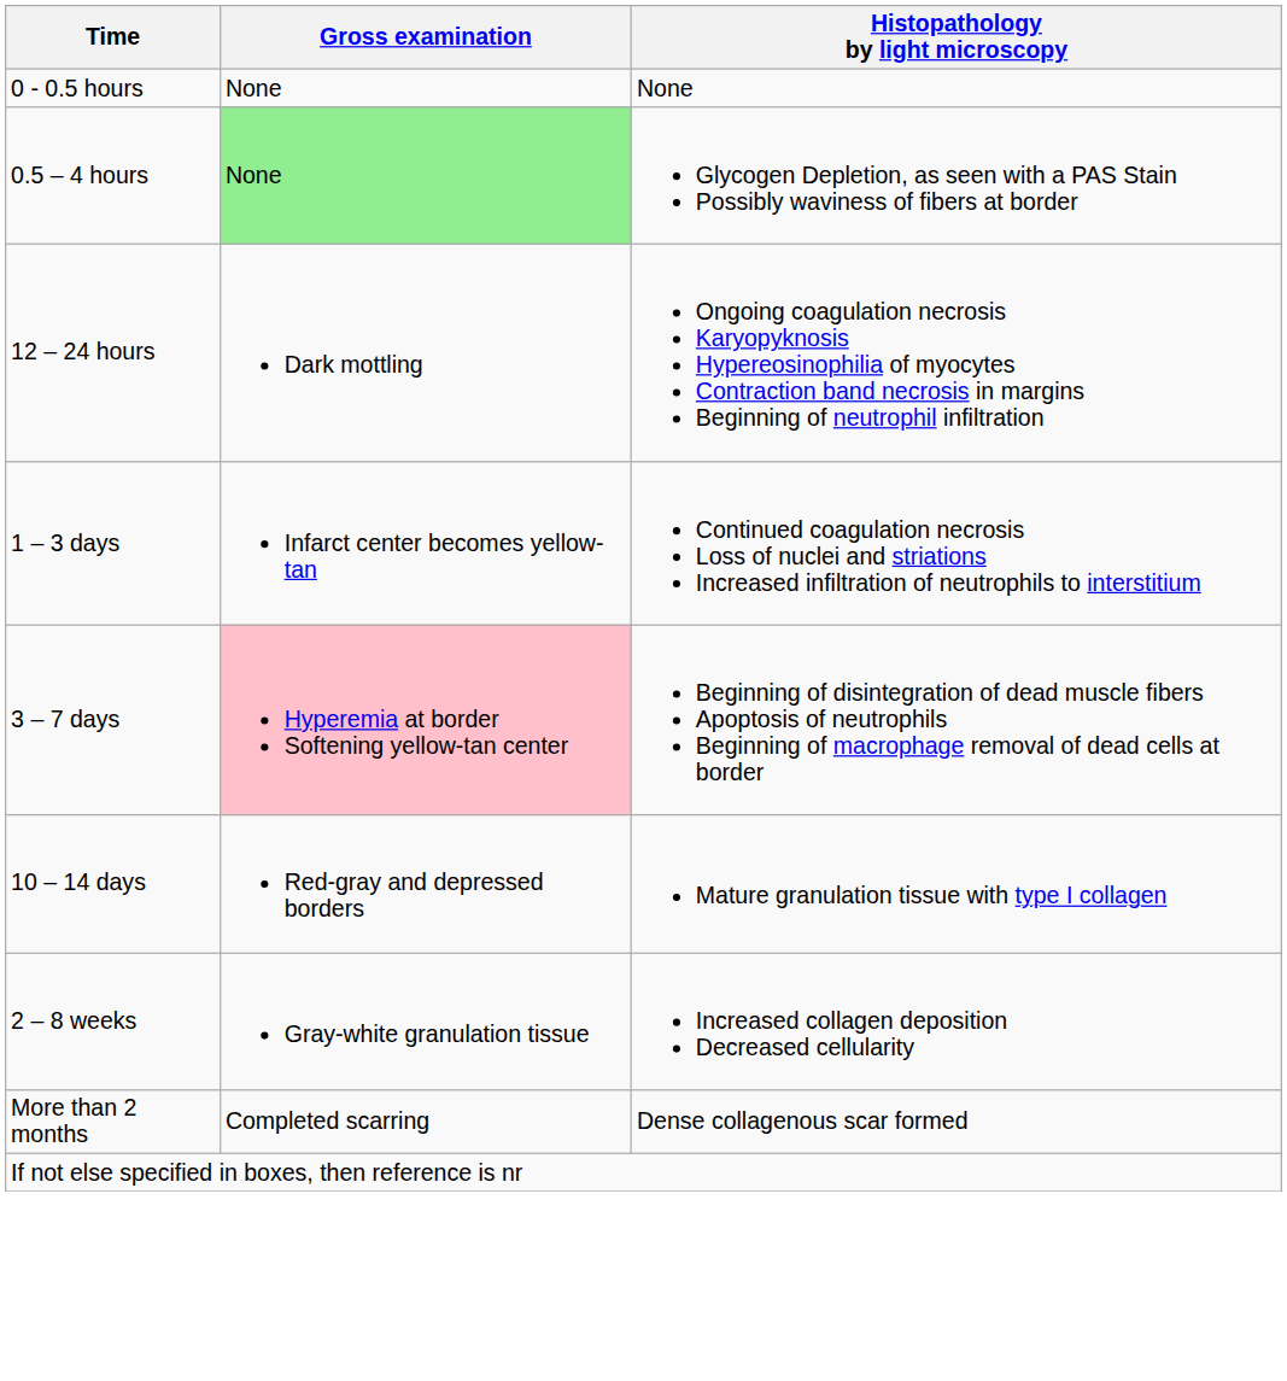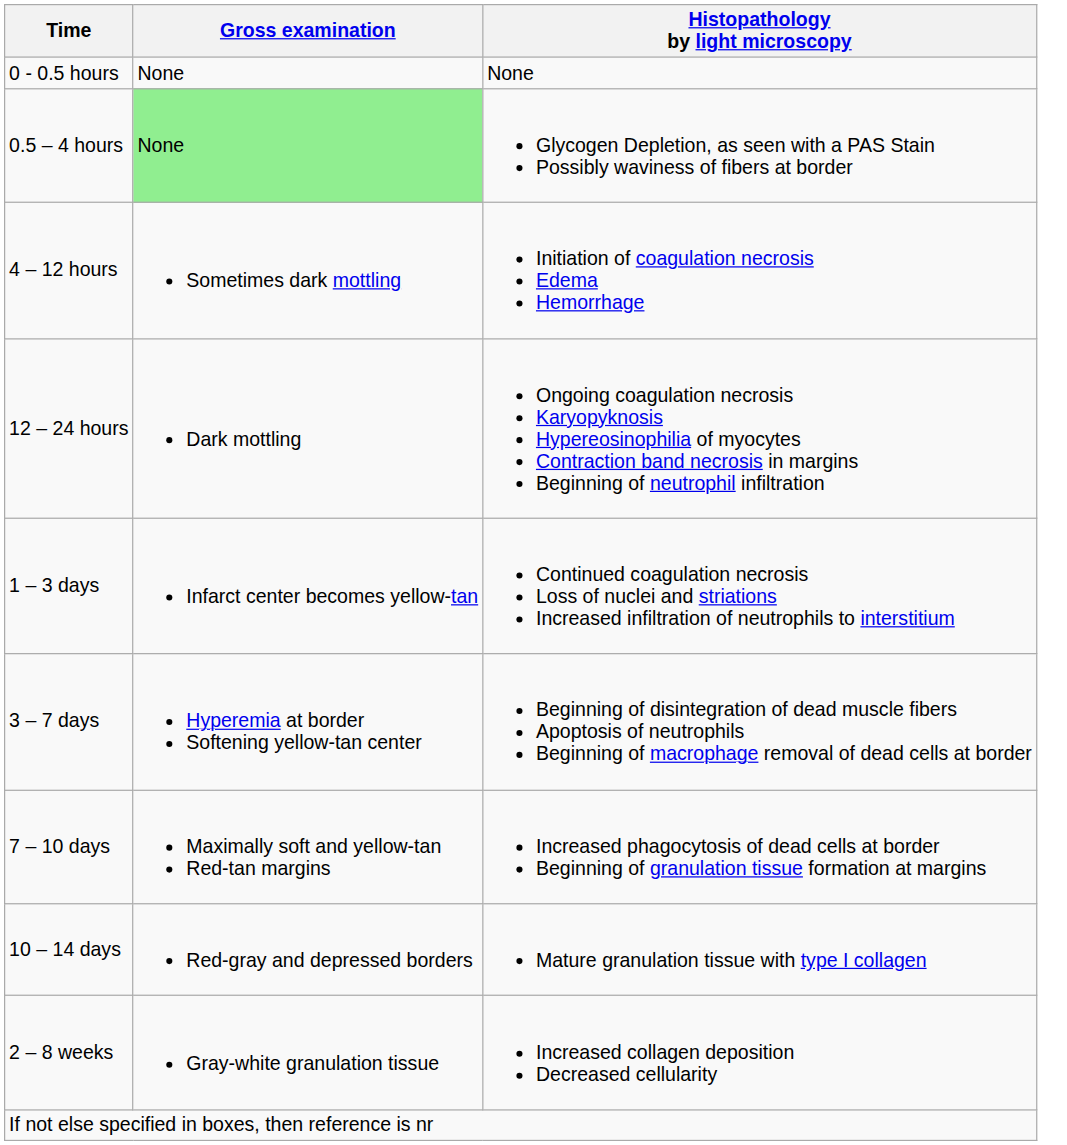+ row: 4 – 12 hours | Sometimes dark mottling | Initiation of coagulation necrosis Edema Hemorrhage
3 – 7 days | Gross examination: pink background -> no background
+ row: 7 – 10 days | Maximally soft and yellow-tan Red-tan margins | Increased phagocytosis of dead cells at border Beginning of granulation tissue formation at margins
- row: More than 2 months | Completed scarring | Dense collagenous scar formed
